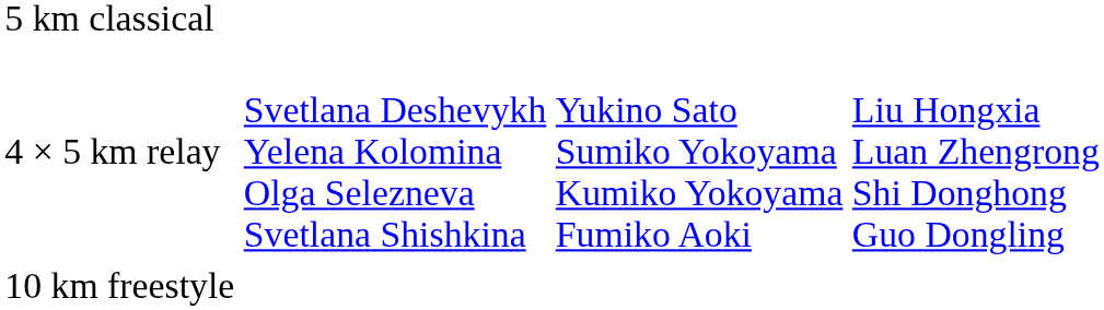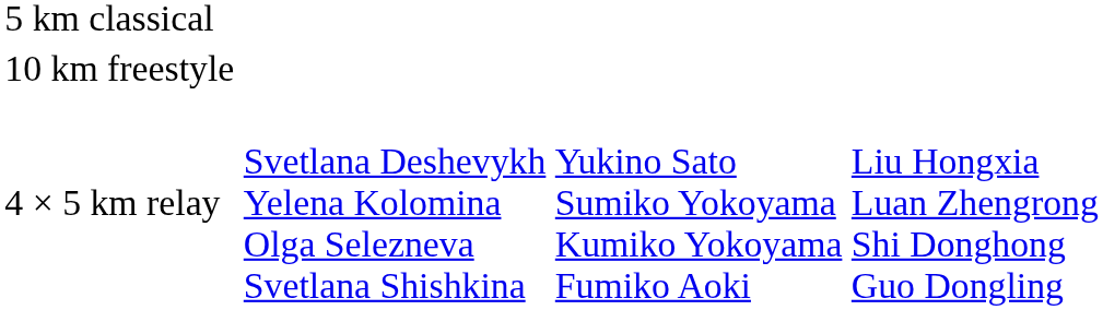rows swapped: 10 km freestyle <-> 4 × 5 km relay
